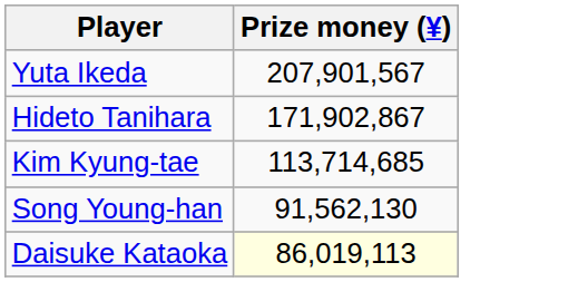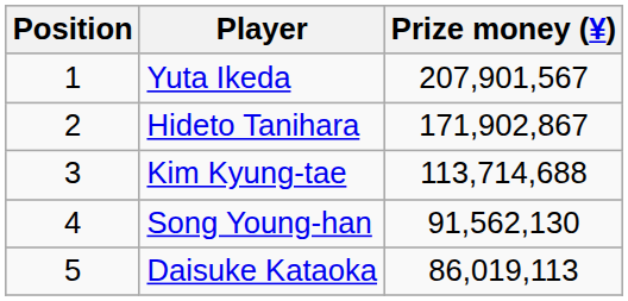+ column: Position | 1 | 2 | 3 | 4 | 5
Kim Kyung-tae | Prize money (¥): 113,714,685 -> 113,714,688
Daisuke Kataoka | Prize money (¥): lightyellow background -> no background
